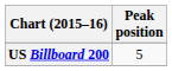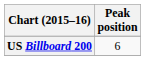US Billboard 200 | Peak position: 5 -> 6
